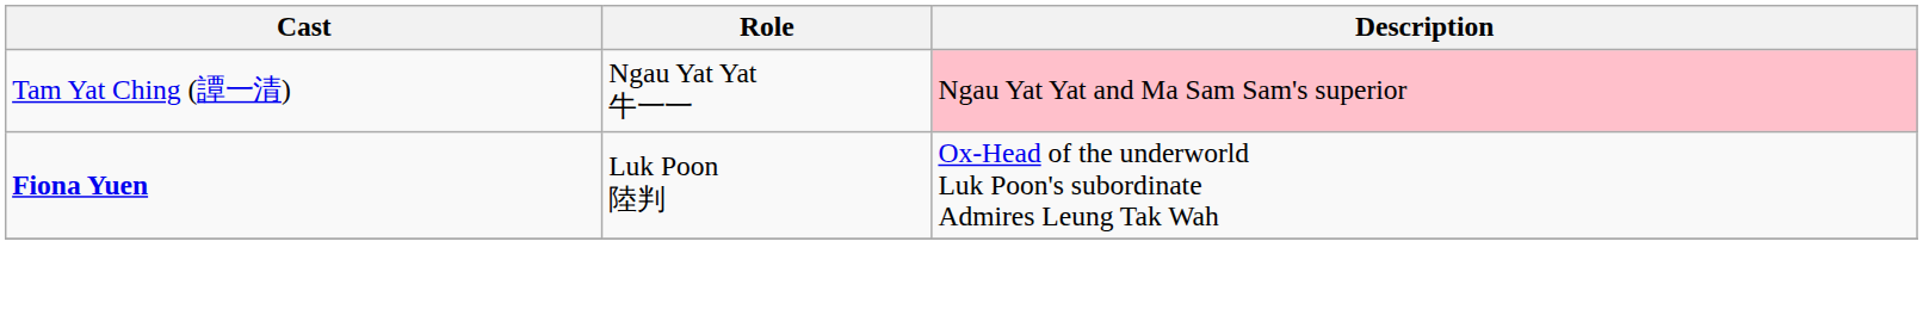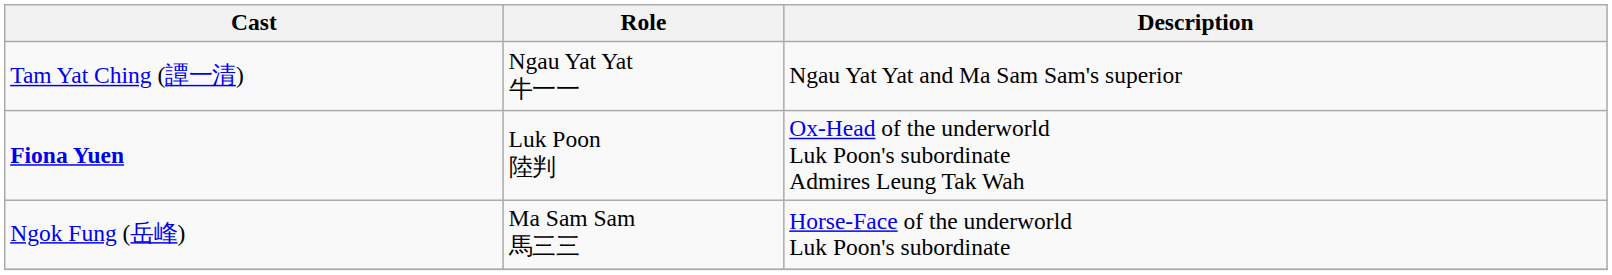Tam Yat Ching (譚一清) | Description: pink background -> no background
+ row: Ngok Fung (岳峰) | Ma Sam Sam 馬三三 | Horse-Face of the underworld Luk Poon's subordinate
